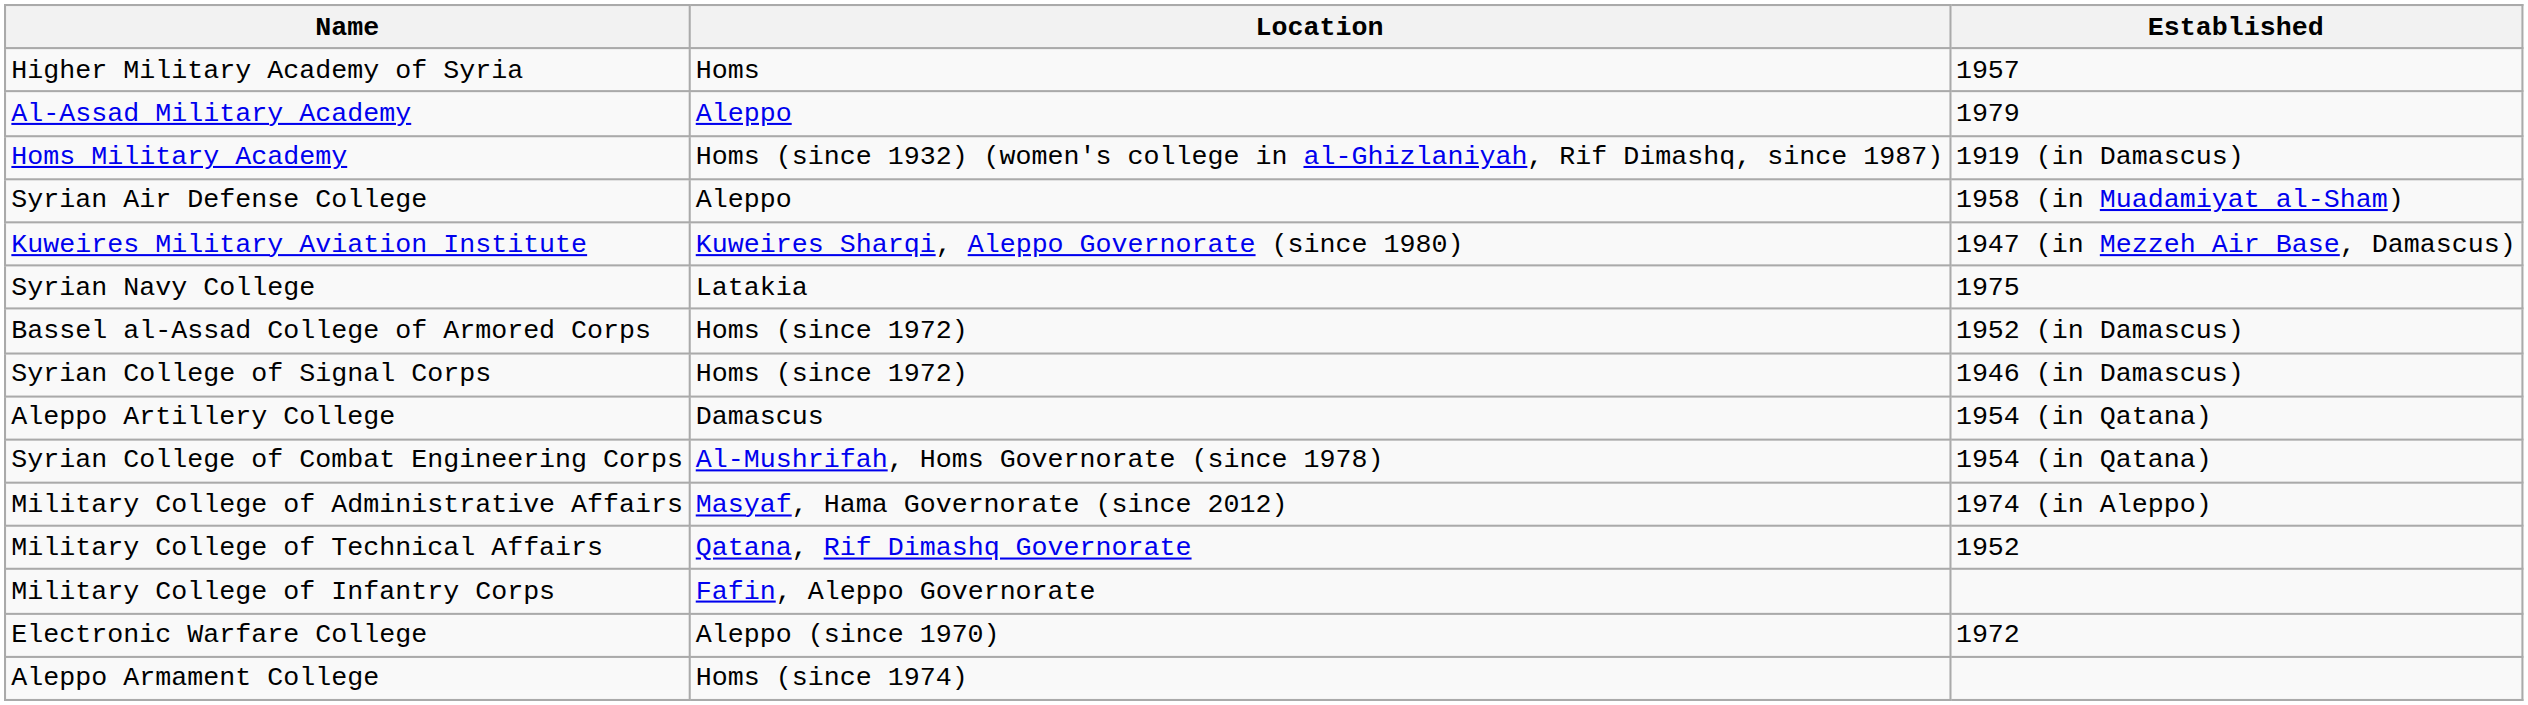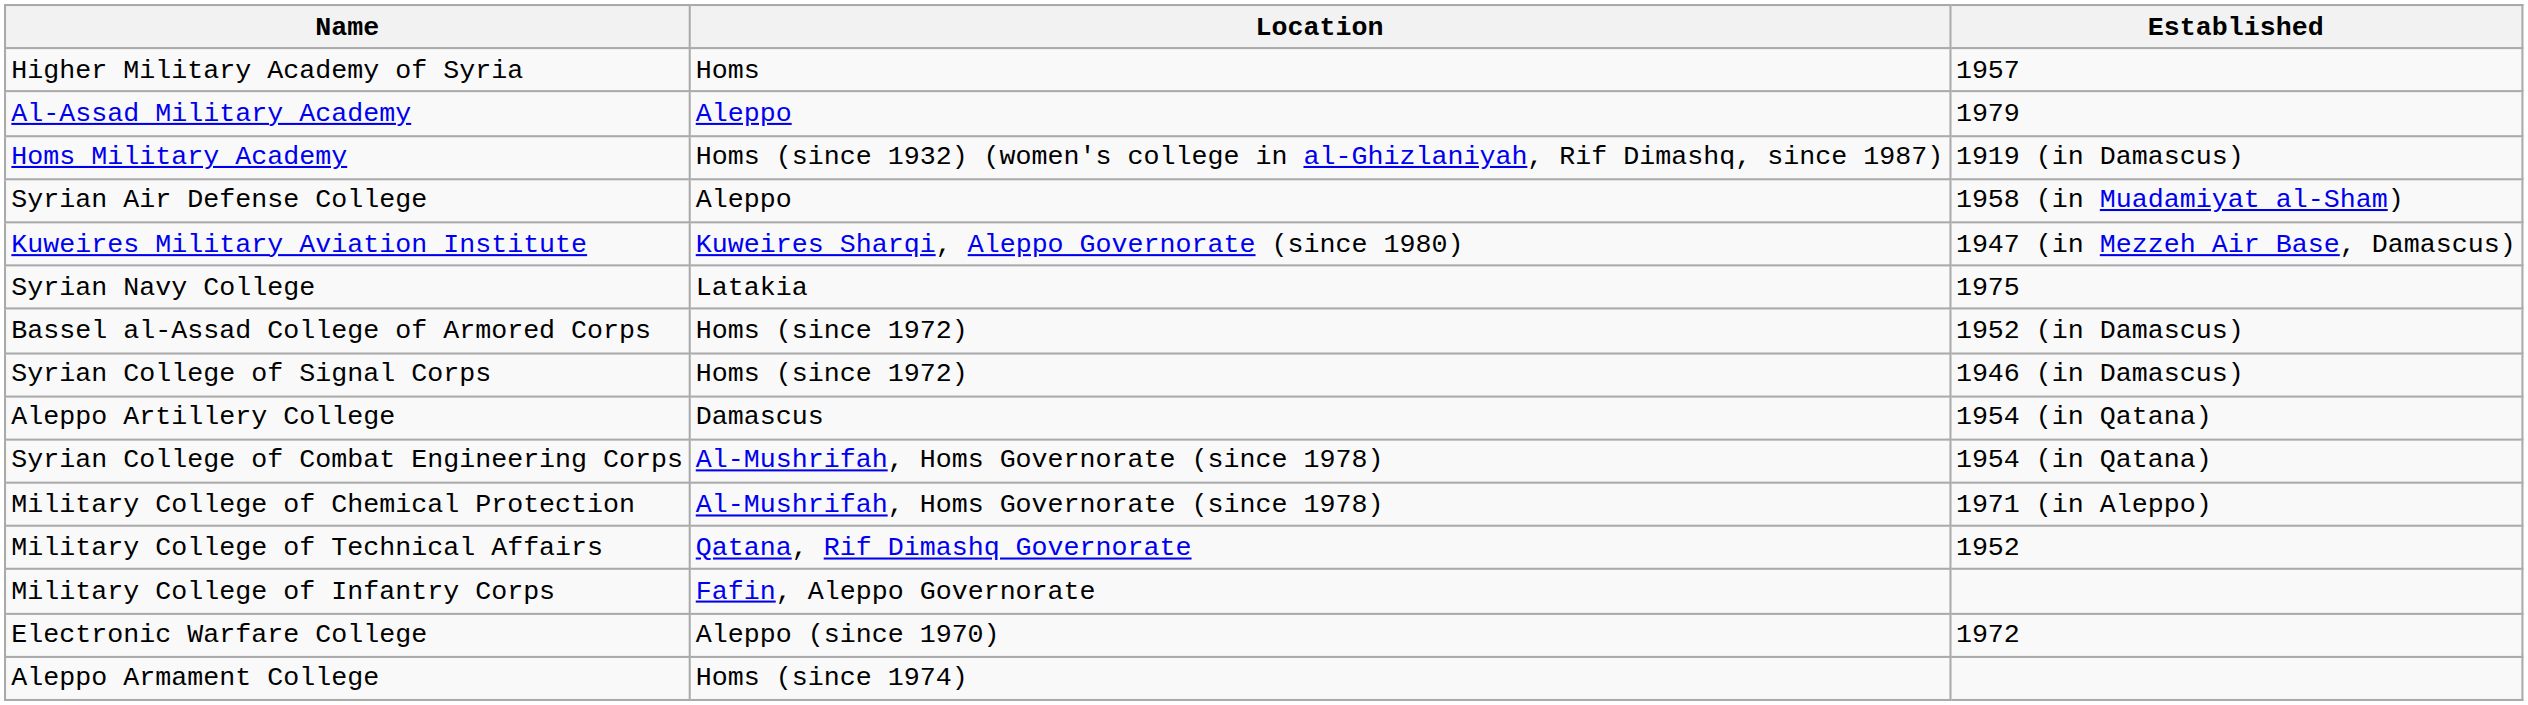+ row: Military College of Chemical Protection | Al-Mushrifah, Homs Governorate (since 1978) | 1971 (in Aleppo)
- row: Military College of Administrative Affairs | Masyaf, Hama Governorate (since 2012) | 1974 (in Aleppo)
